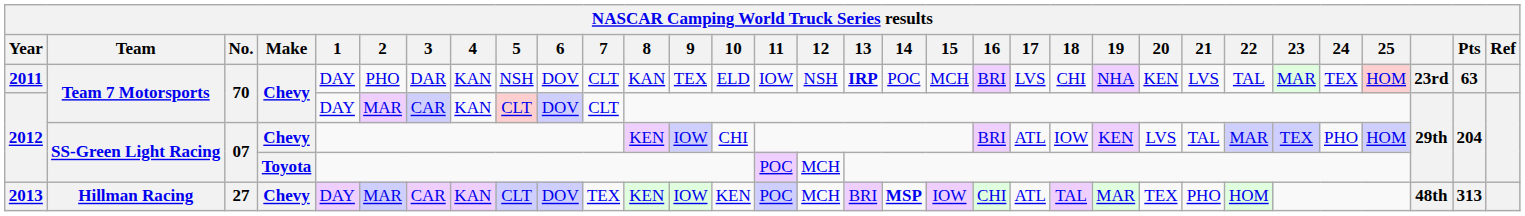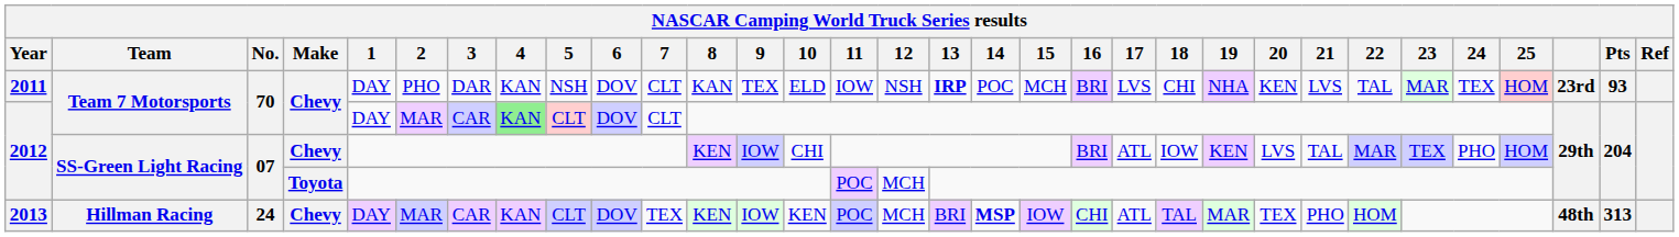2011 | Pts: 63 -> 93
2012 / Team 7 Motorsports | 4: no background -> lightgreen background
2013 | No.: 27 -> 24
